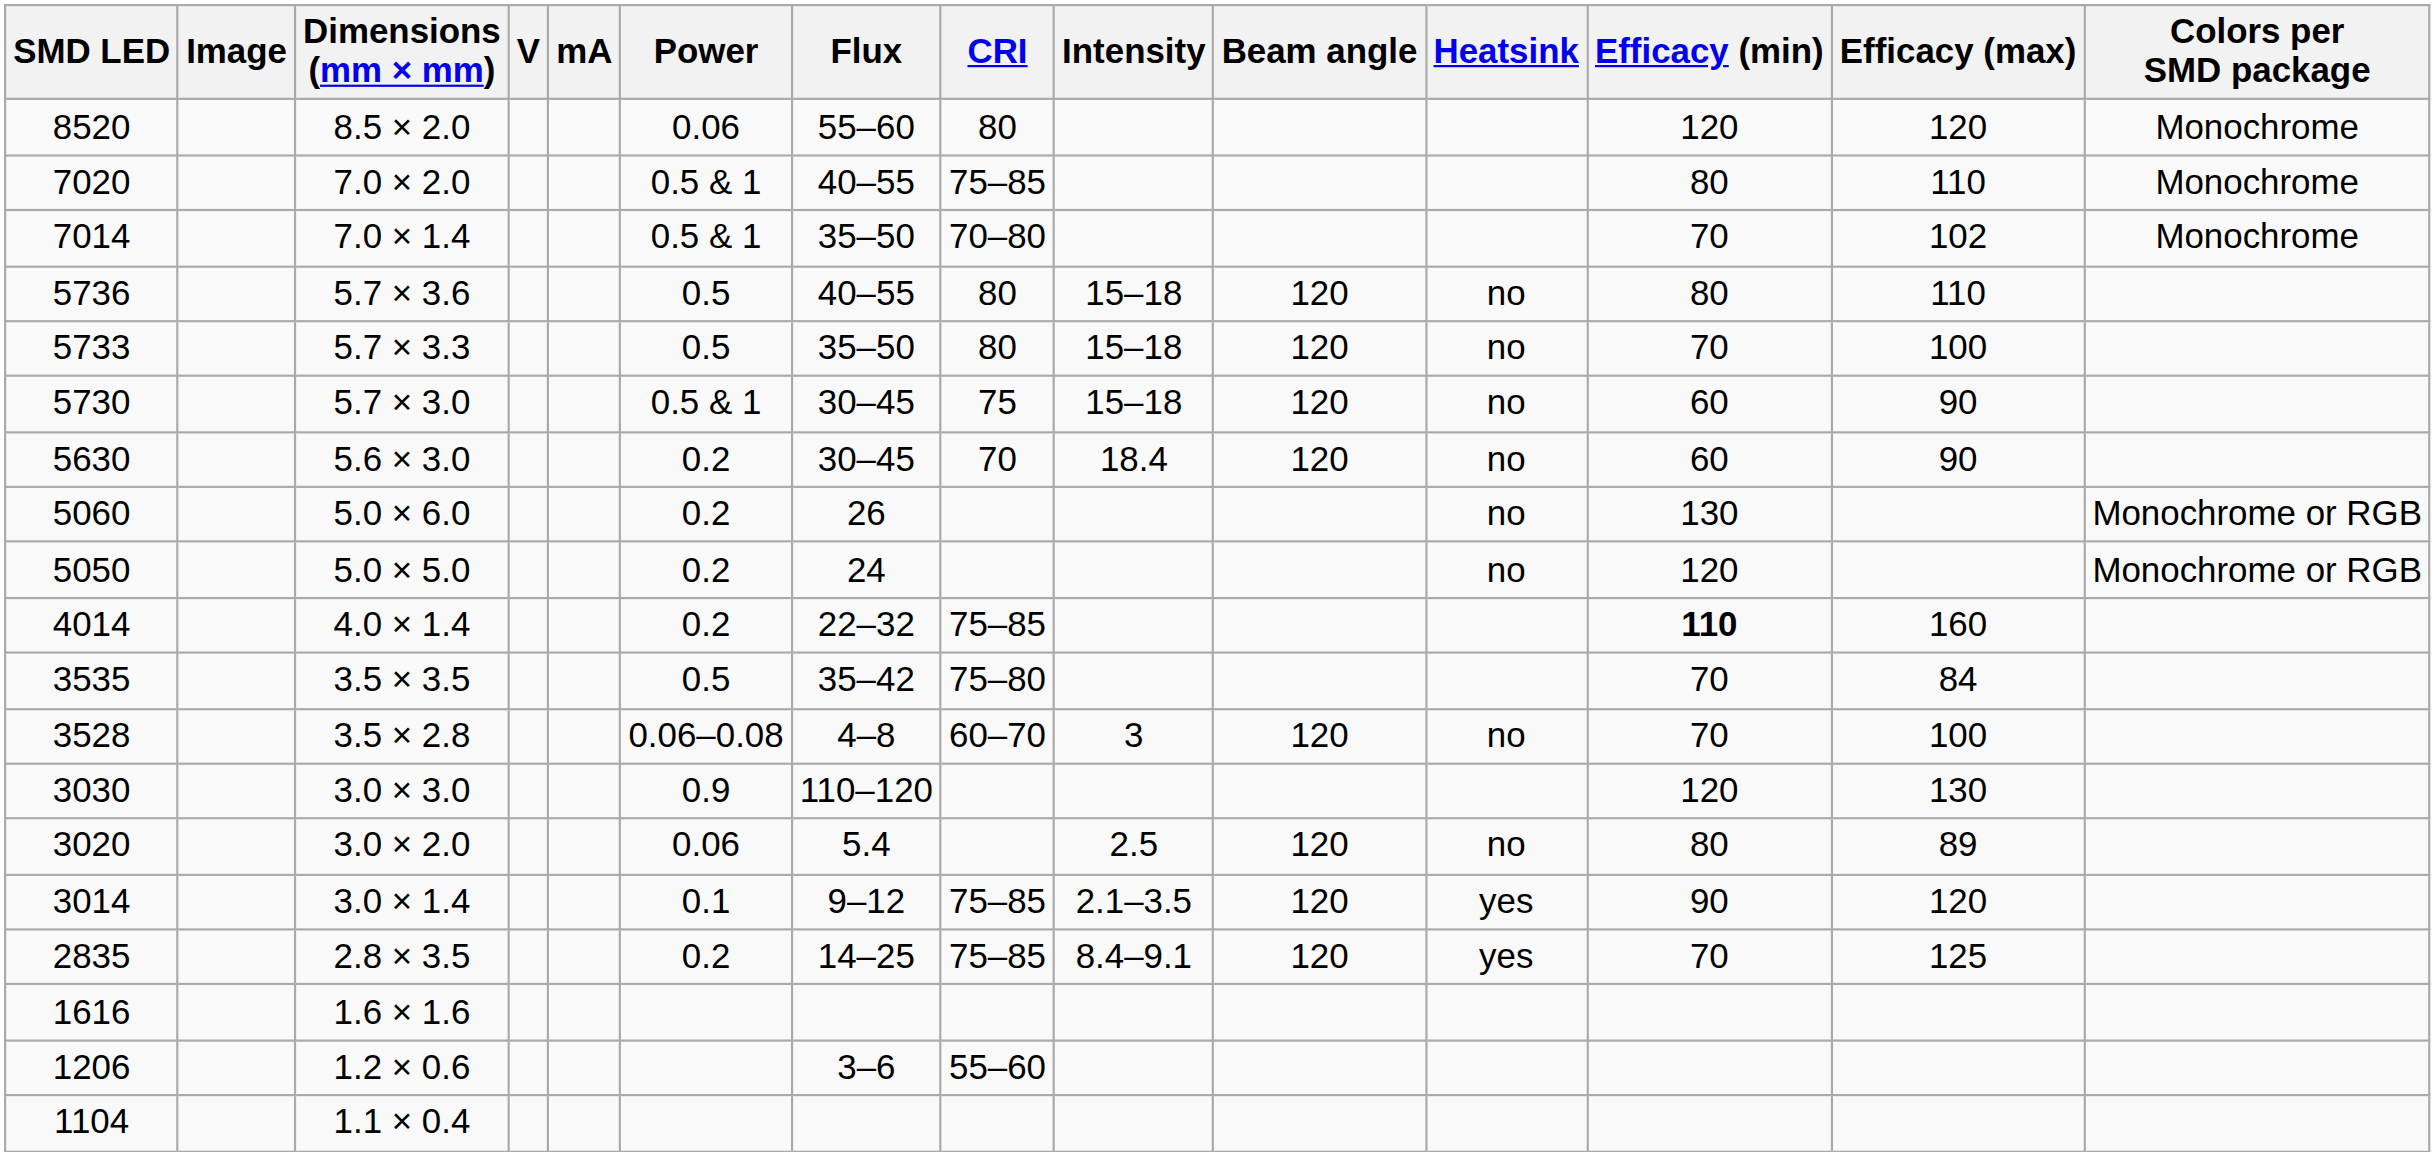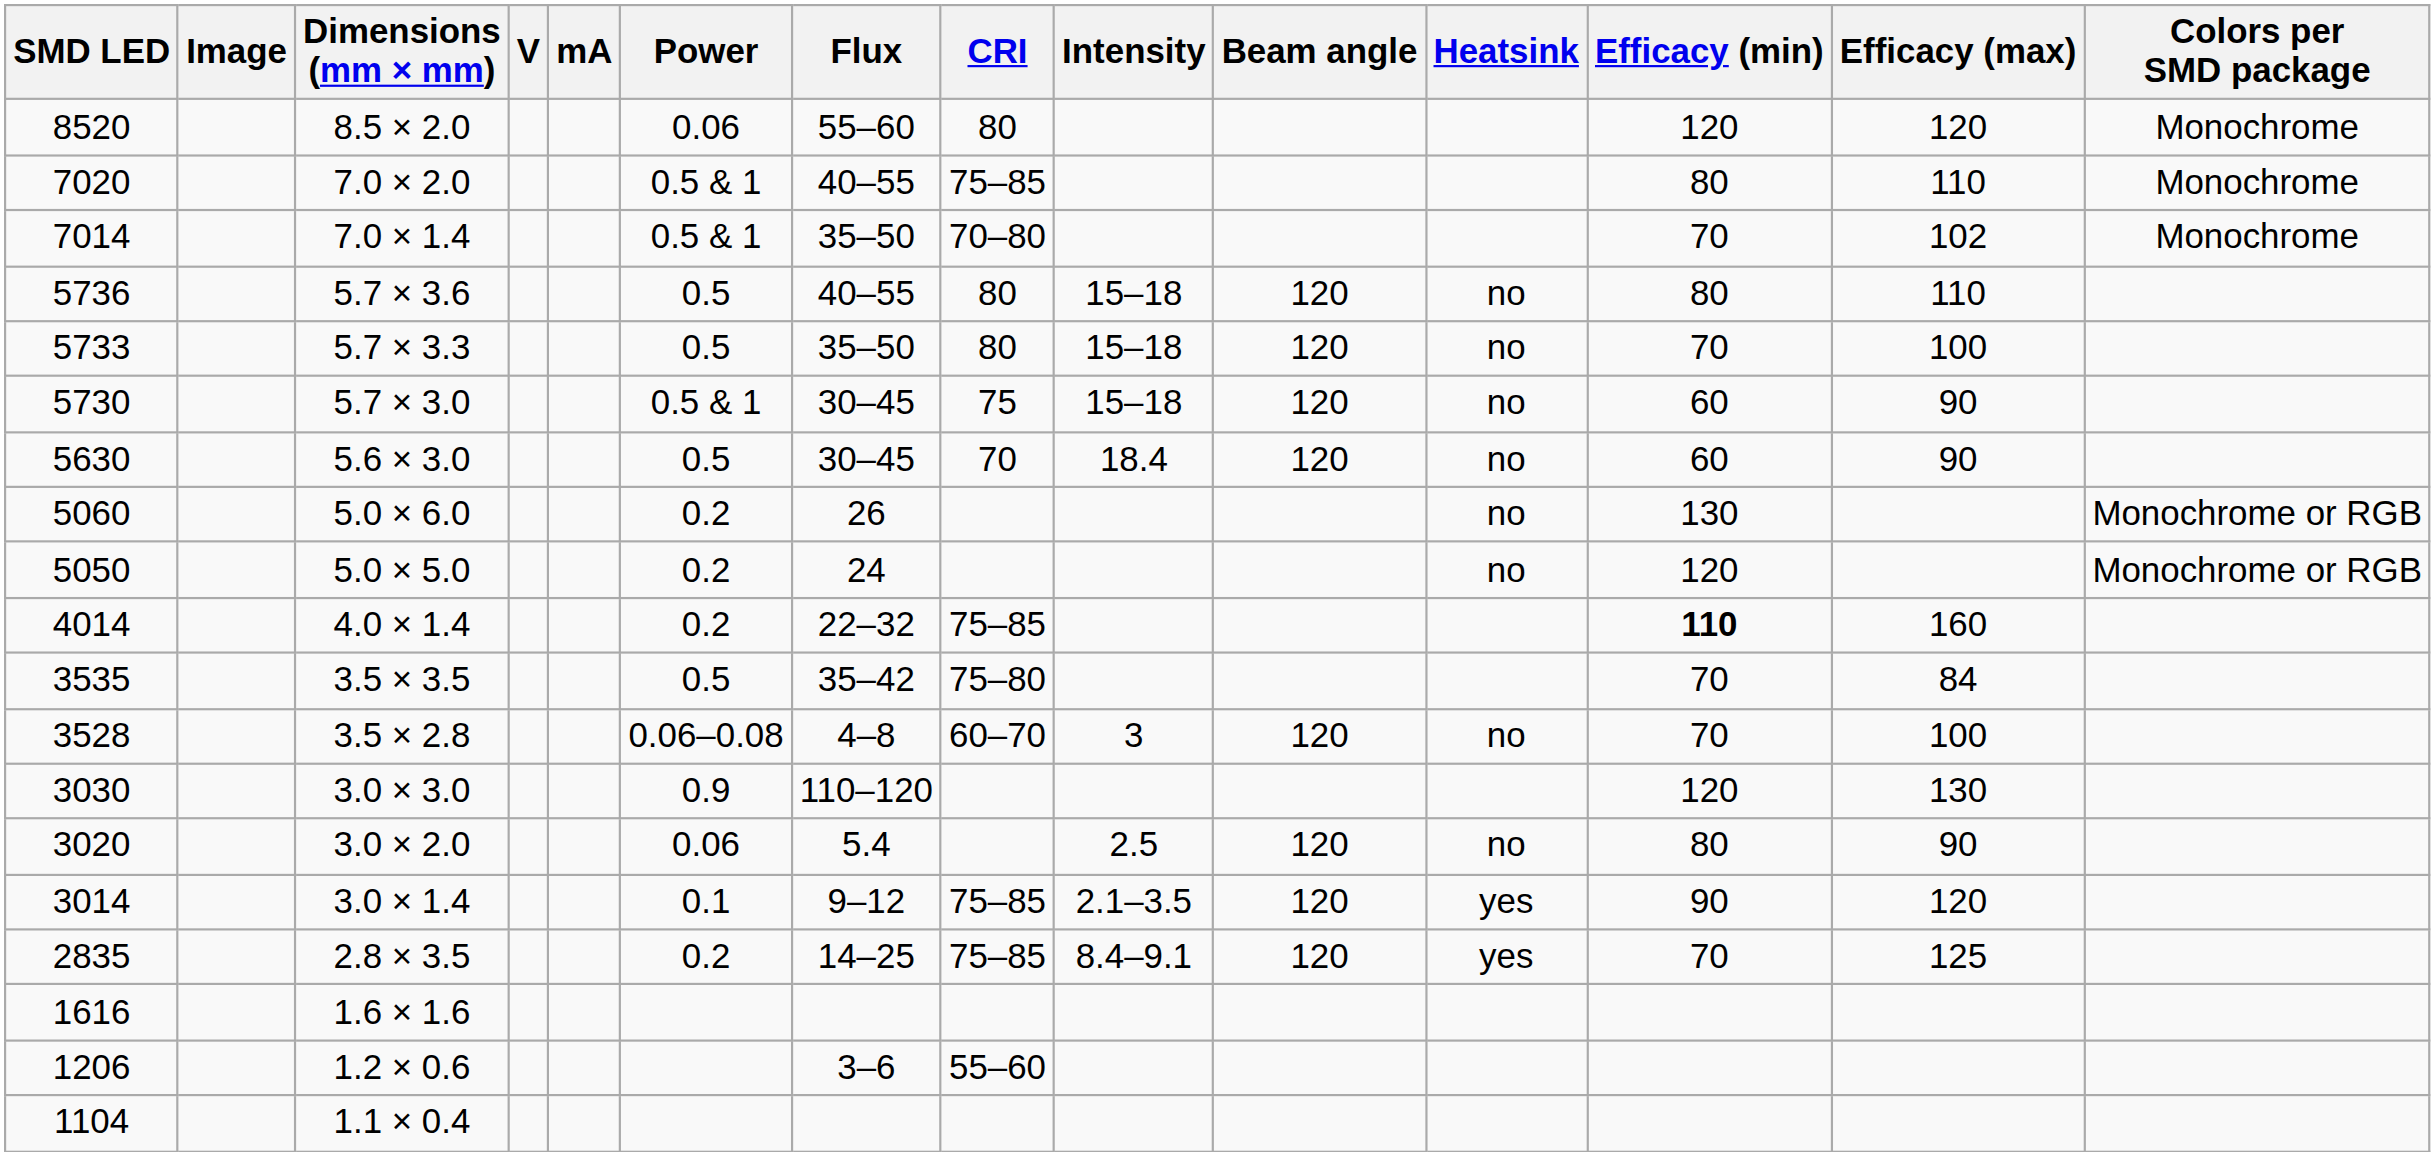5630 | Power: 0.2 -> 0.5
3020 | Efficacy (max): 89 -> 90
